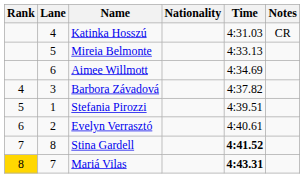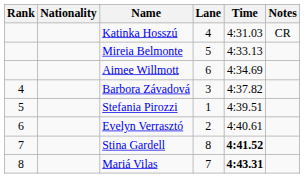columns swapped: Lane <-> Nationality
Mariá Vilas | Rank: gold background -> no background
